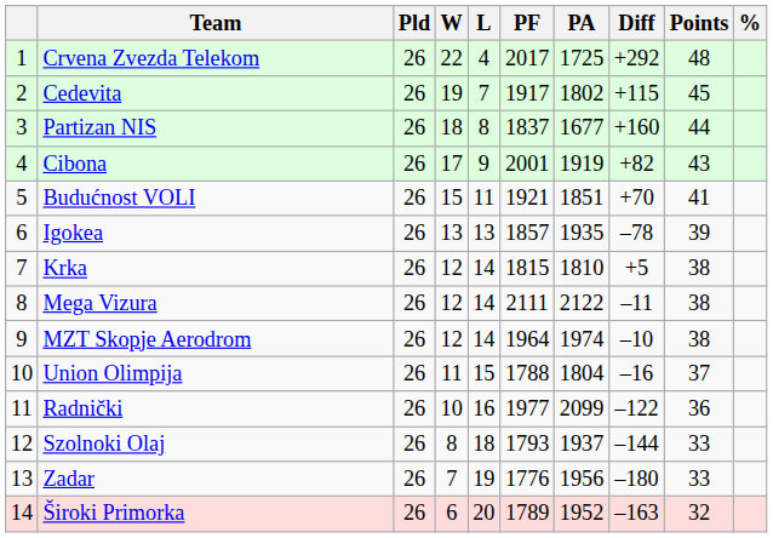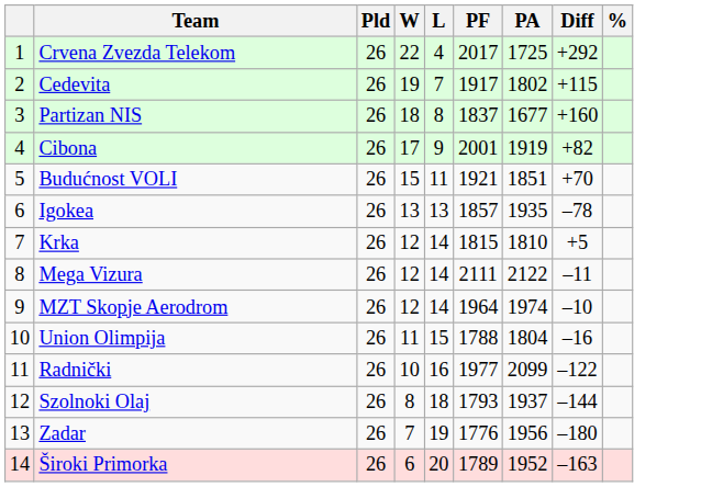- column: Points | 48 | 45 | 44 | 43 | 41 | 39 | 38 | 38 | 38 | 37 | 36 | 33 | 33 | 32
